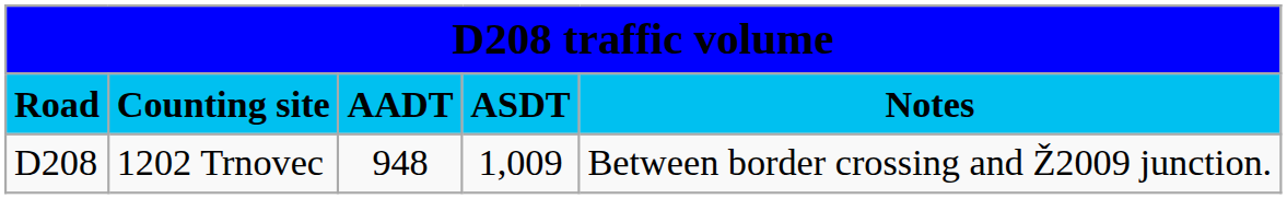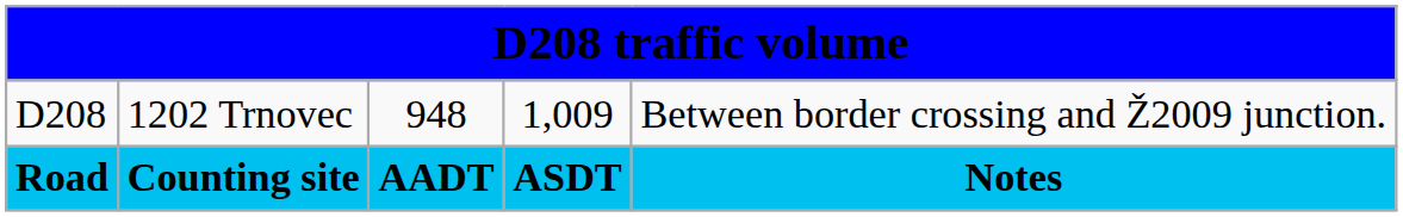rows swapped: Road <-> D208
